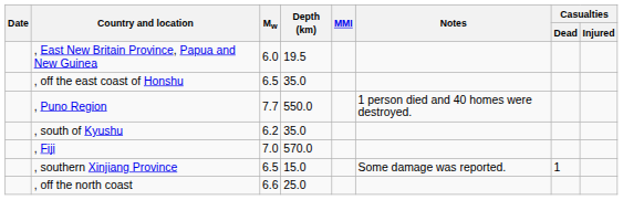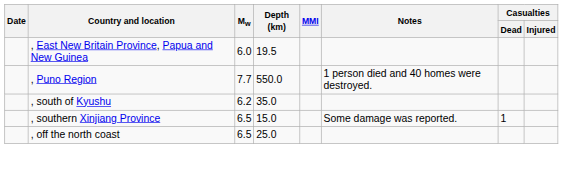- row: , off the east coast of Honshu | 6.5 | 35.0
- row: , Fiji | 7.0 | 570.0
, off the north coast | Mw: 6.6 -> 6.5
